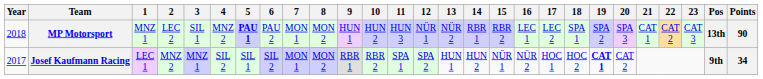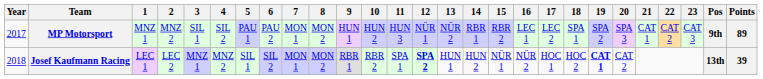MP Motorsport | Year: 2018 -> 2017
MP Motorsport | 2: LEC 2 -> MNZ 2
MP Motorsport | 4: MNZ 2 -> SIL 2
MP Motorsport | 5: bold -> normal
MP Motorsport | Pos: 13th -> 9th
MP Motorsport | Points: 90 -> 89
Josef Kaufmann Racing | Year: 2017 -> 2018
Josef Kaufmann Racing | 2: MNZ 2 -> LEC 2
Josef Kaufmann Racing | 4: SIL 2 -> MNZ 2
Josef Kaufmann Racing | 12: normal -> bold
Josef Kaufmann Racing | Pos: 9th -> 13th
Josef Kaufmann Racing | Points: 34 -> 39
